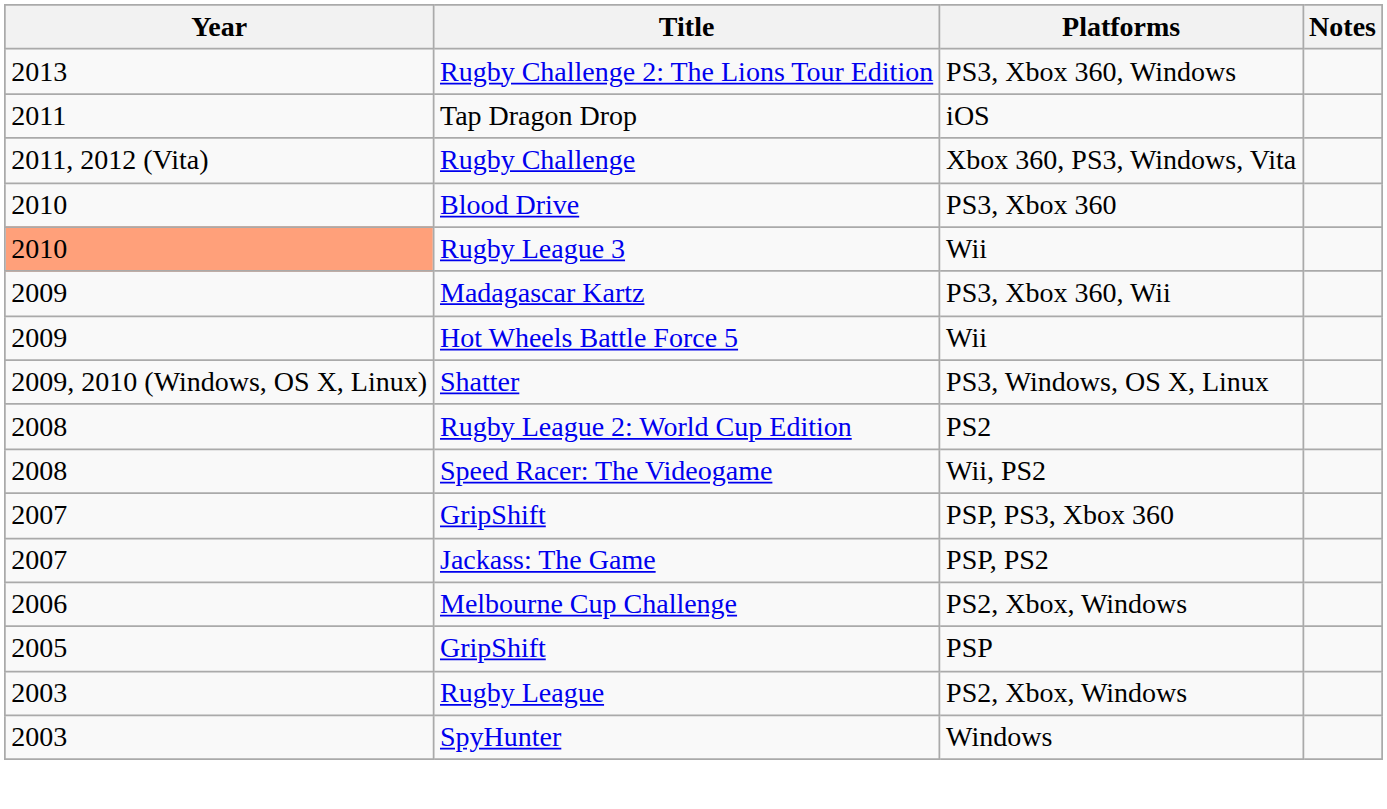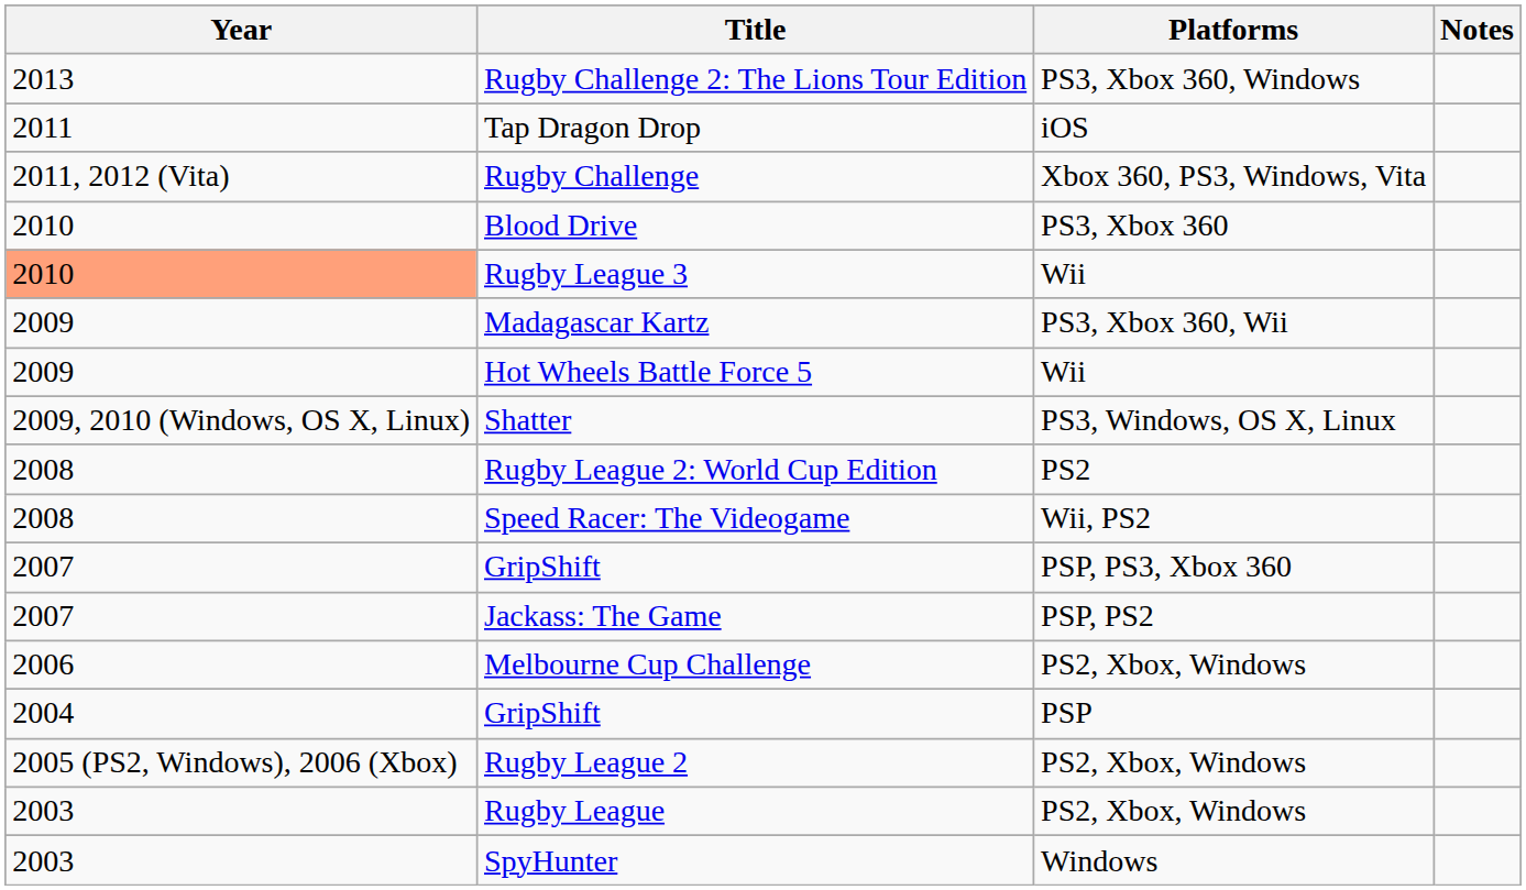GripShift / PSP | Year: 2005 -> 2004
+ row: 2005 (PS2, Windows), 2006 (Xbox) | Rugby League 2 | PS2, Xbox, Windows
